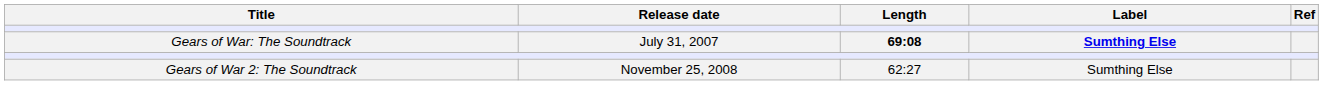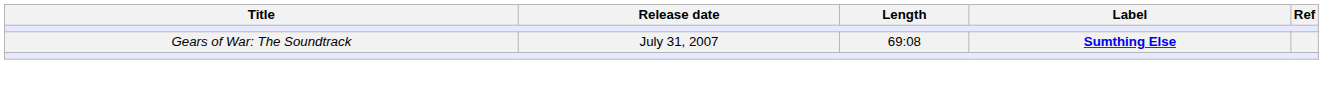Gears of War: The Soundtrack | Length: bold -> normal
- row: Gears of War 2: The Soundtrack | November 25, 2008 | 62:27 | Sumthing Else
